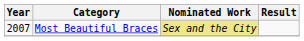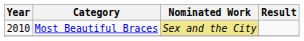Most Beautiful Braces | Year: 2007 -> 2010
